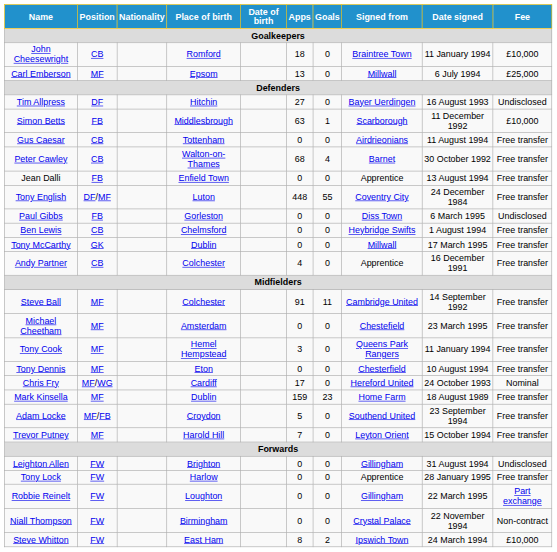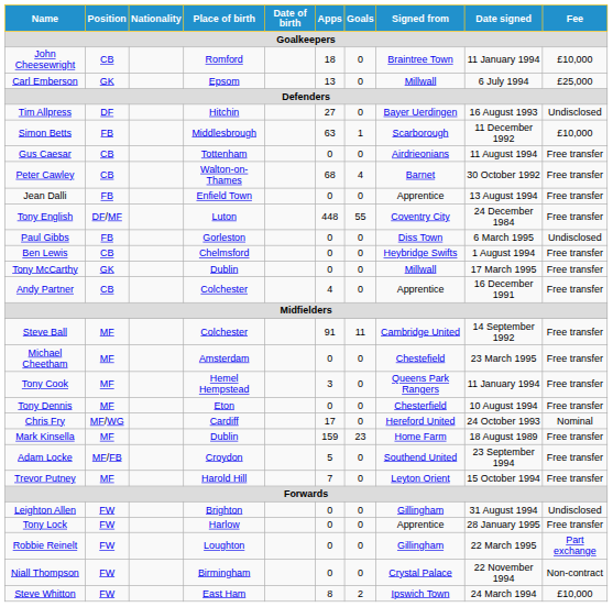Carl Emberson | Position: MF -> GK
